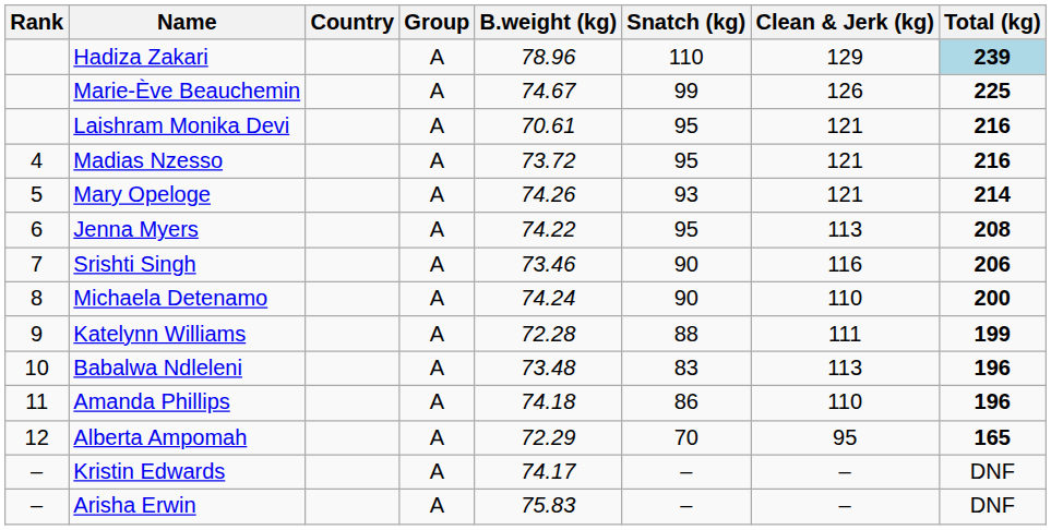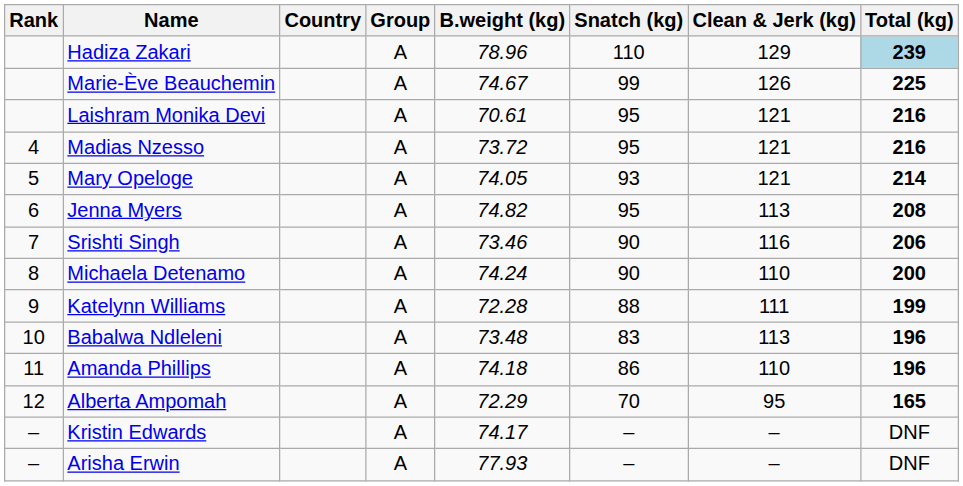Mary Opeloge | B.weight (kg): 74.26 -> 74.05
Jenna Myers | B.weight (kg): 74.22 -> 74.82
Arisha Erwin | B.weight (kg): 75.83 -> 77.93
